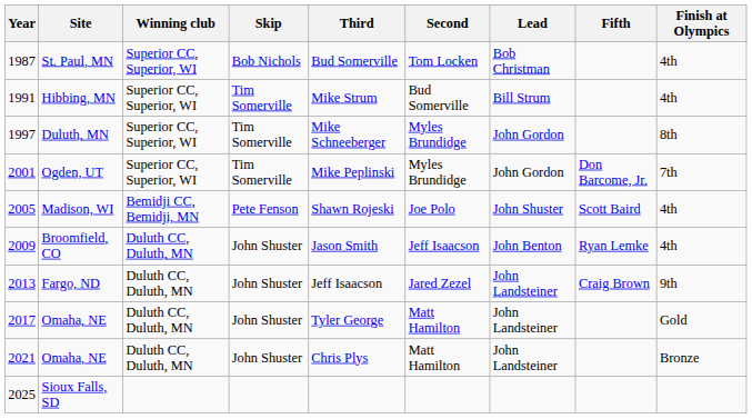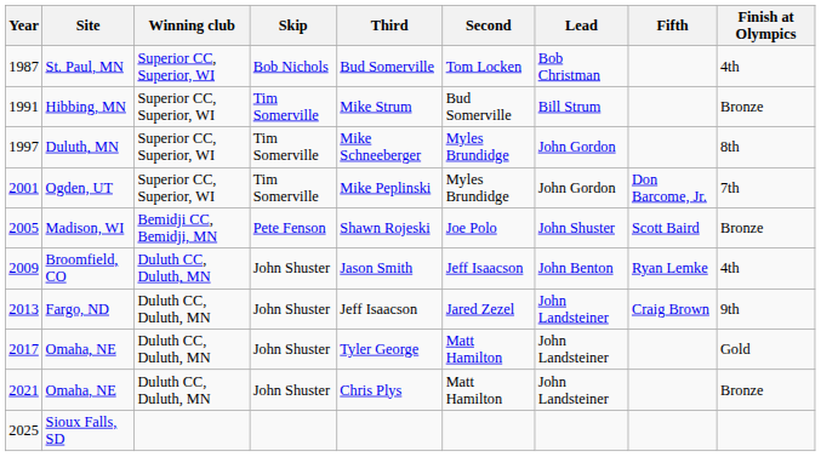Hibbing, MN | Finish at Olympics: 4th -> Bronze
Madison, WI | Finish at Olympics: 4th -> Bronze
